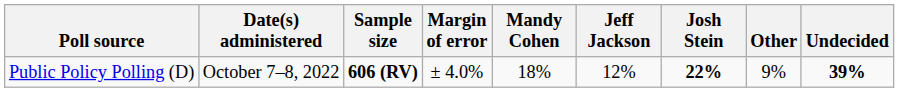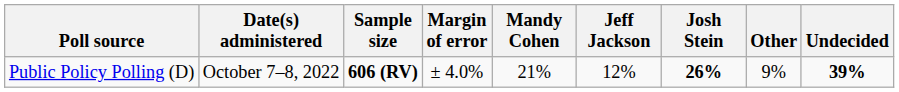Public Policy Polling (D) | Mandy Cohen: 18% -> 21%
Public Policy Polling (D) | Josh Stein: 22% -> 26%
